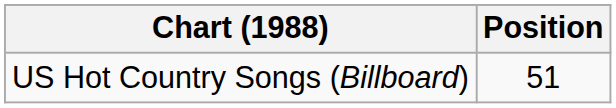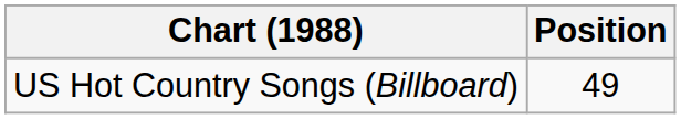US Hot Country Songs (Billboard) | Position: 51 -> 49
